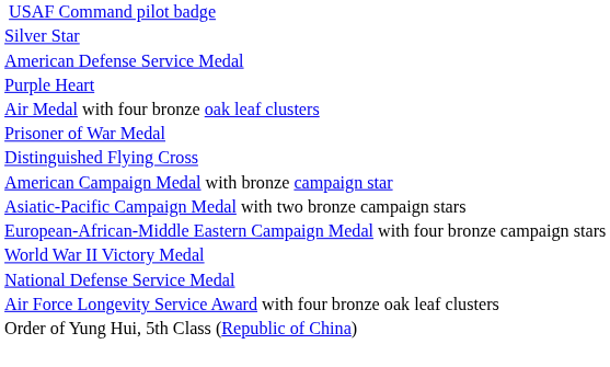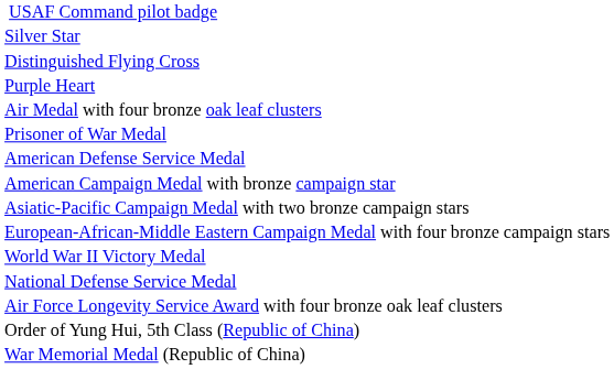rows swapped: Distinguished Flying Cross <-> American Defense Service Medal
+ row: War Memorial Medal (Republic of China)
